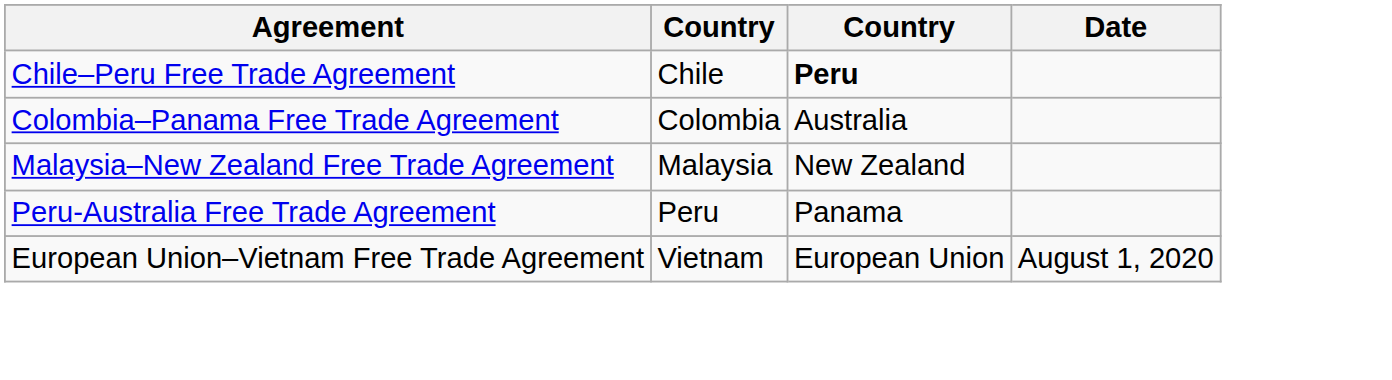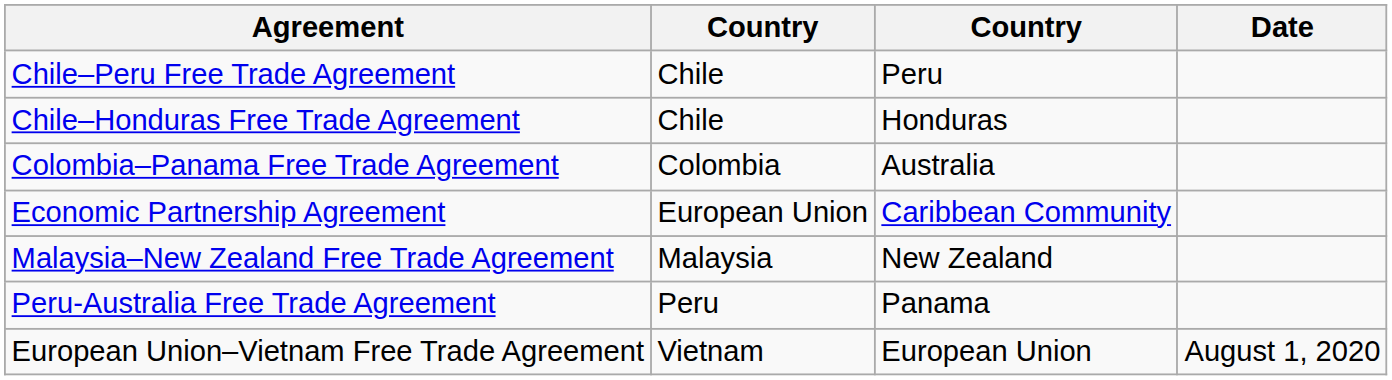Chile–Peru Free Trade Agreement | column 3: bold -> normal
+ row: Chile–Honduras Free Trade Agreement | Chile | Honduras
+ row: Economic Partnership Agreement | European Union | Caribbean Community
